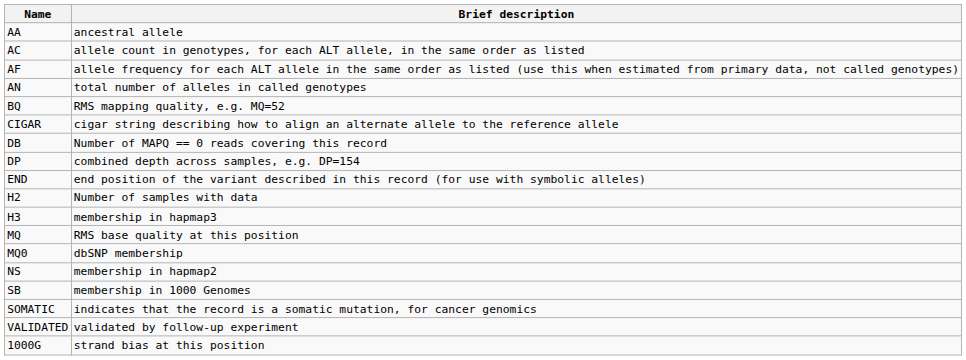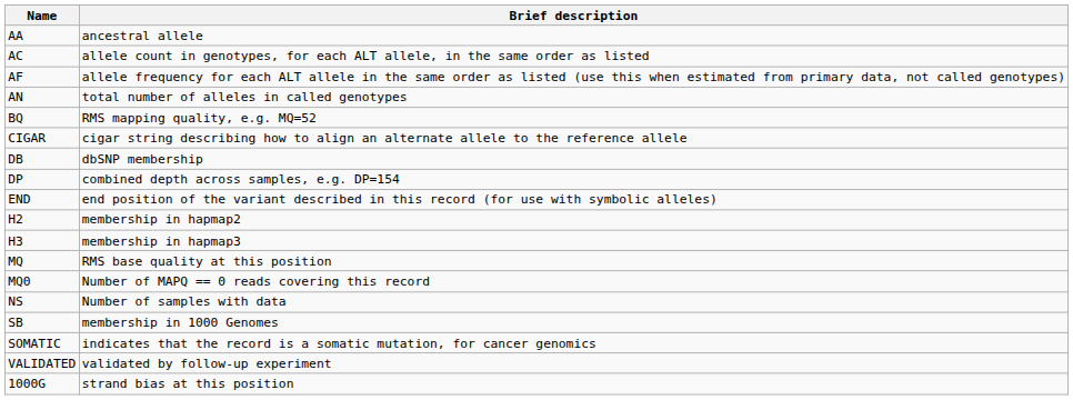DB | Brief description: Number of MAPQ == 0 reads covering this record -> dbSNP membership
H2 | Brief description: Number of samples with data -> membership in hapmap2
MQ0 | Brief description: dbSNP membership -> Number of MAPQ == 0 reads covering this record
NS | Brief description: membership in hapmap2 -> Number of samples with data
